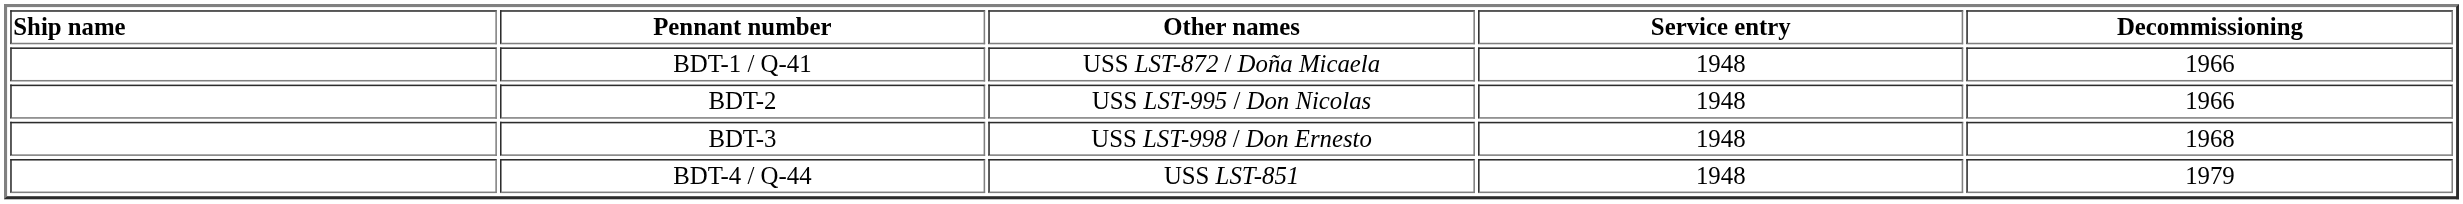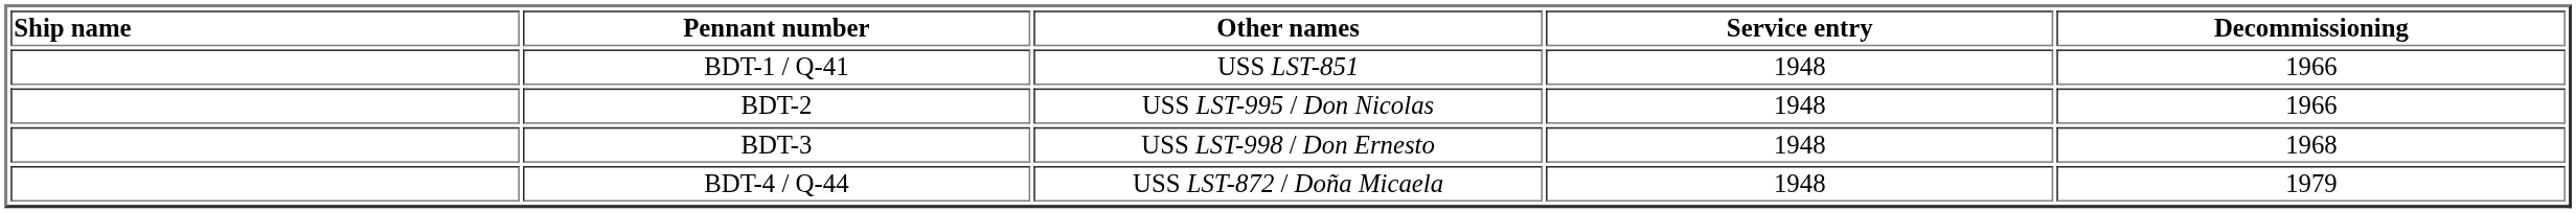BDT-1 / Q-41 | Other names: USS LST-872 / Doña Micaela -> USS LST-851
BDT-4 / Q-44 | Other names: USS LST-851 -> USS LST-872 / Doña Micaela
